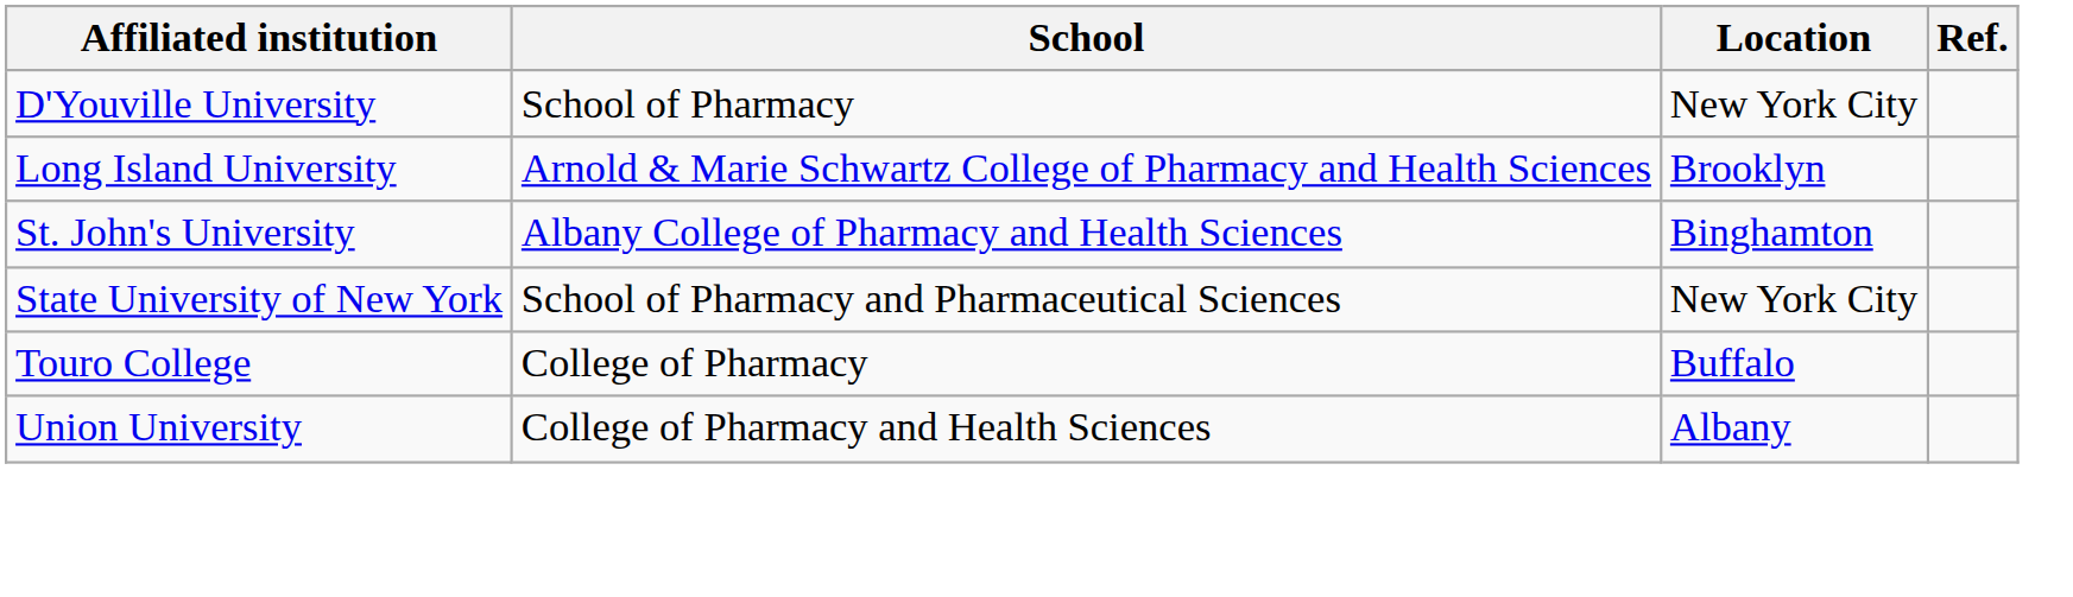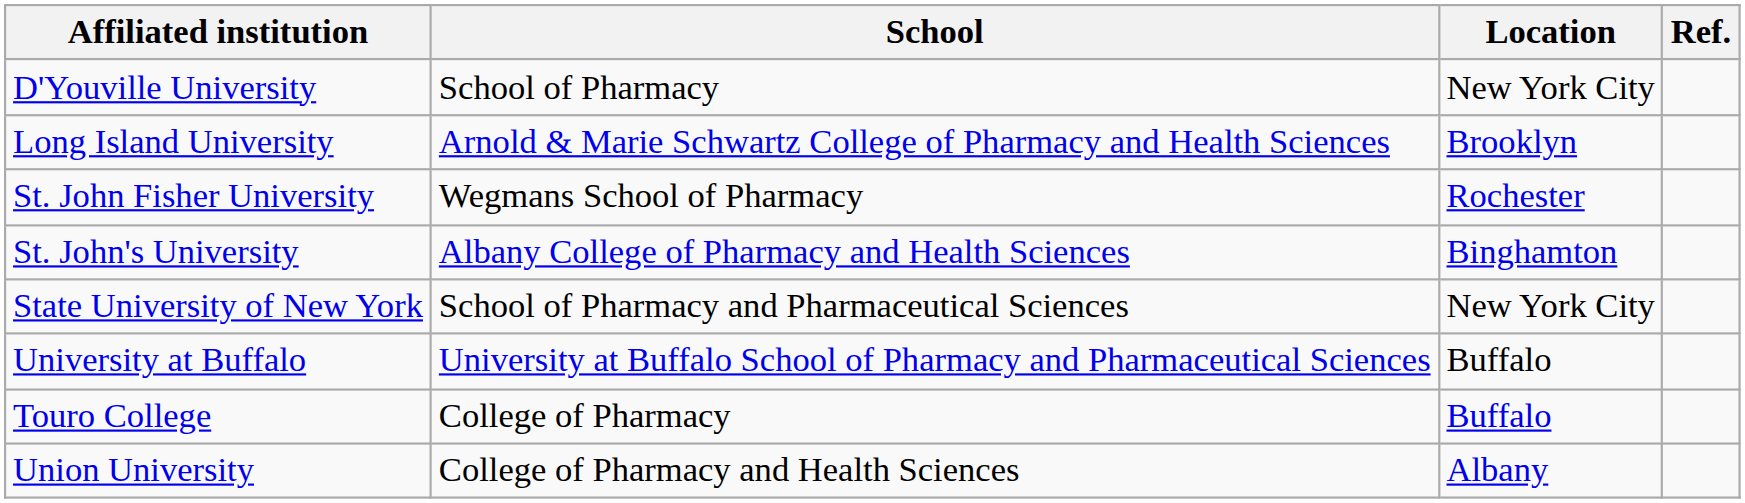+ row: St. John Fisher University | Wegmans School of Pharmacy | Rochester
+ row: University at Buffalo | University at Buffalo School of Pharmacy and Pharmaceutical Sciences | Buffalo
